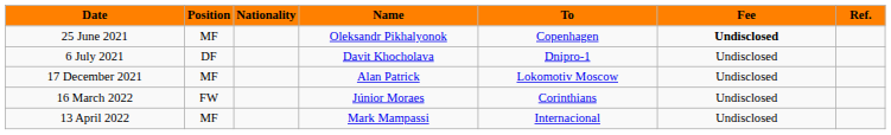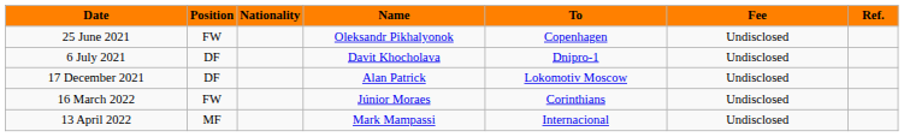25 June 2021 | Position: MF -> FW
25 June 2021 | Fee: bold -> normal
17 December 2021 | Position: MF -> DF
